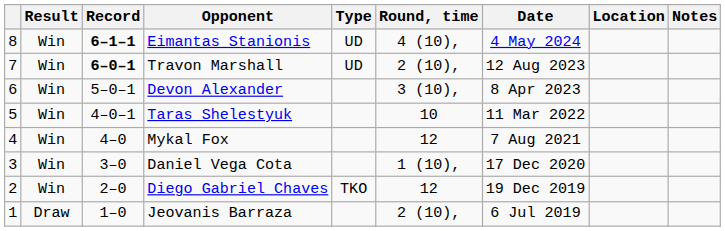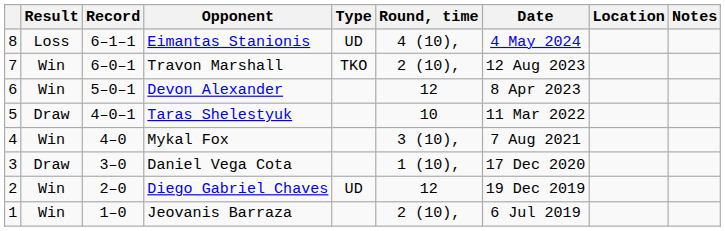Eimantas Stanionis | Result: Win -> Loss
Eimantas Stanionis | Record: bold -> normal
Travon Marshall | Record: bold -> normal
Travon Marshall | Type: UD -> TKO
Devon Alexander | Round, time: 3 (10), -> 12
Taras Shelestyuk | Result: Win -> Draw
Mykal Fox | Round, time: 12 -> 3 (10),
Daniel Vega Cota | Result: Win -> Draw
Diego Gabriel Chaves | Type: TKO -> UD
Jeovanis Barraza | Result: Draw -> Win
